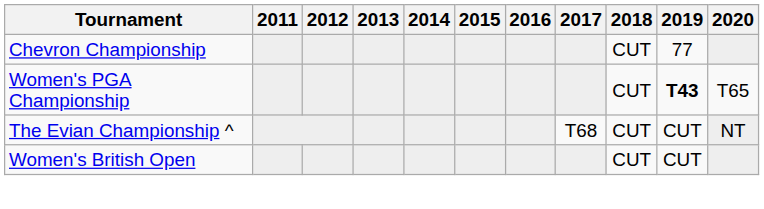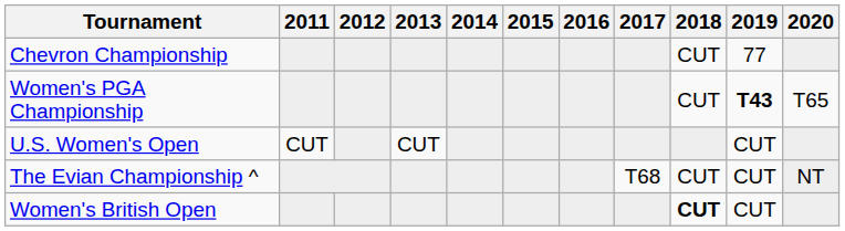+ row: U.S. Women's Open | CUT | CUT | CUT
Women's British Open | 2018: normal -> bold
